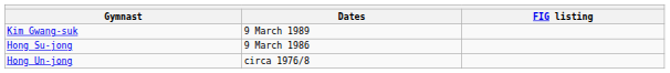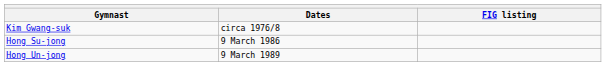Kim Gwang-suk | Dates: 9 March 1989 -> circa 1976/8
Hong Un-jong | Dates: circa 1976/8 -> 9 March 1989
